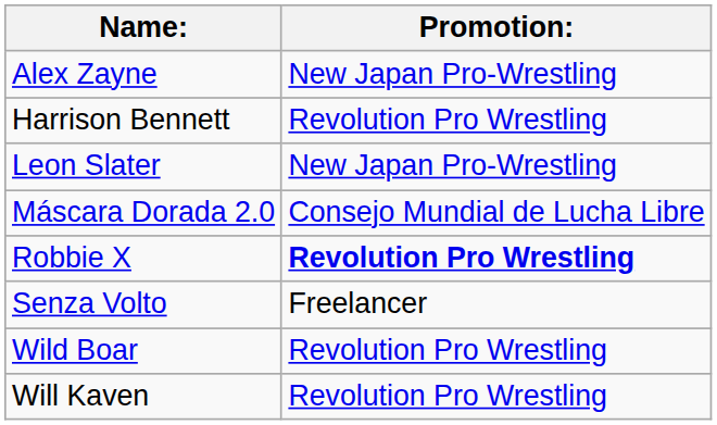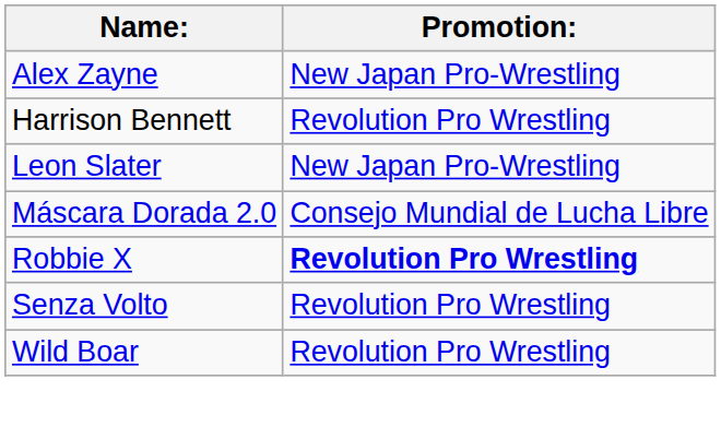Senza Volto | Promotion:: Freelancer -> Revolution Pro Wrestling
- row: Will Kaven | Revolution Pro Wrestling
